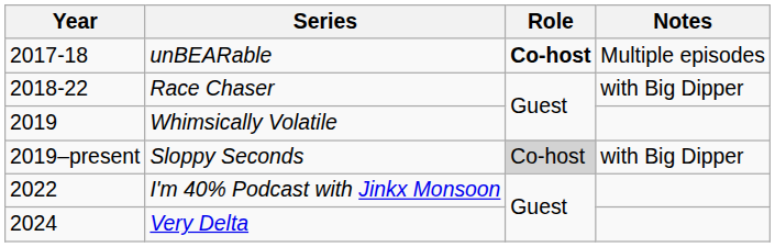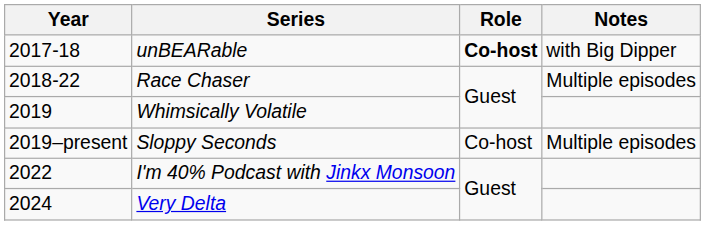unBEARable | Notes: Multiple episodes -> with Big Dipper
Race Chaser | Notes: with Big Dipper -> Multiple episodes
Sloppy Seconds | Role: lightgrey background -> no background
Sloppy Seconds | Notes: with Big Dipper -> Multiple episodes
